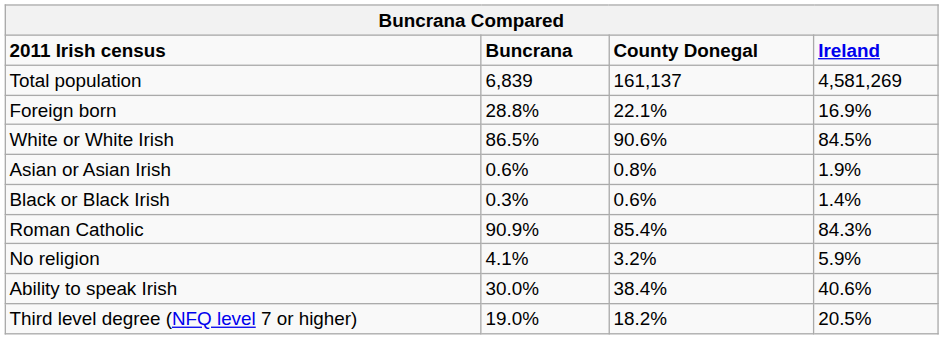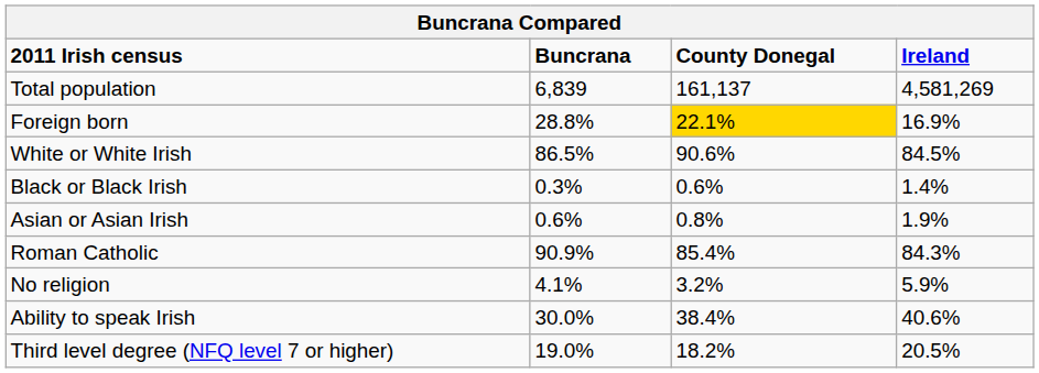Foreign born | County Donegal: no background -> gold background
rows swapped: Black or Black Irish <-> Asian or Asian Irish
